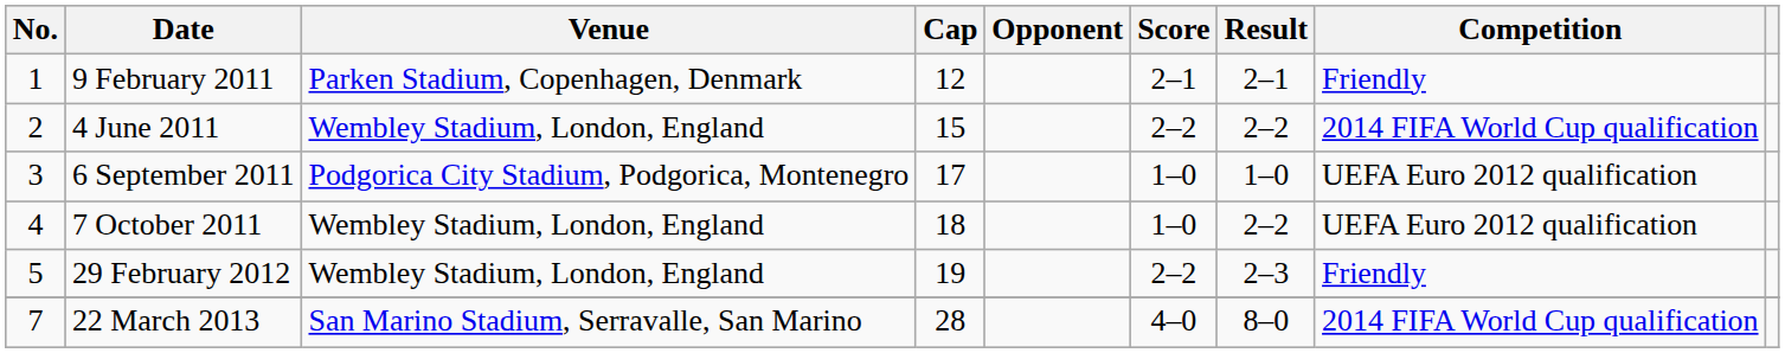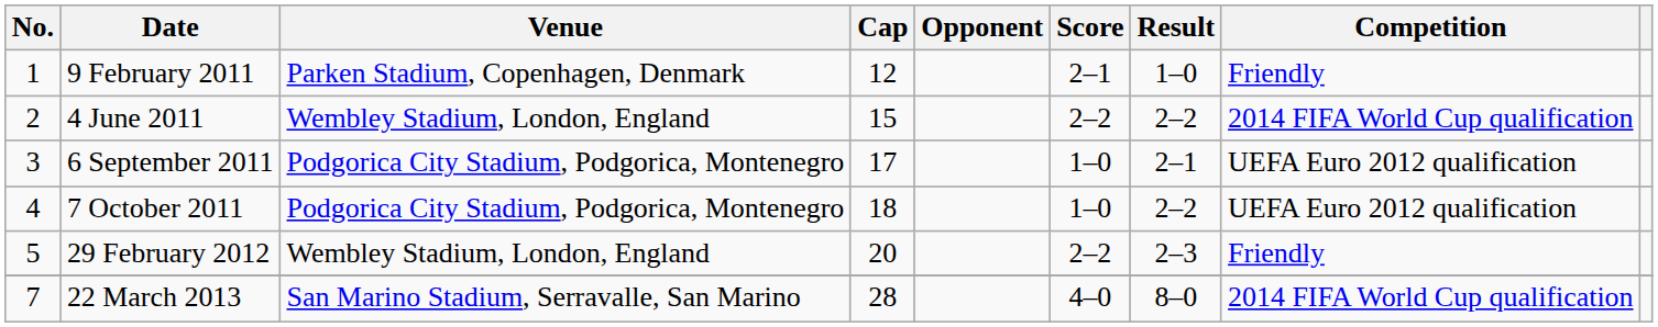9 February 2011 | Result: 2–1 -> 1–0
6 September 2011 | Result: 1–0 -> 2–1
7 October 2011 | Venue: Wembley Stadium, London, England -> Podgorica City Stadium, Podgorica, Montenegro
29 February 2012 | Cap: 19 -> 20
